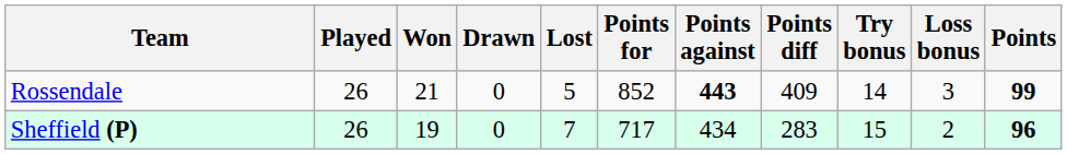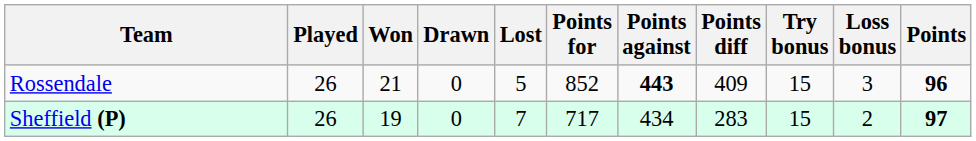Rossendale | Try bonus: 14 -> 15
Rossendale | Points: 99 -> 96
Sheffield (P) | Points: 96 -> 97
